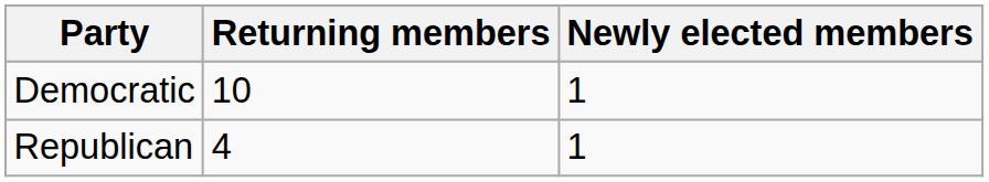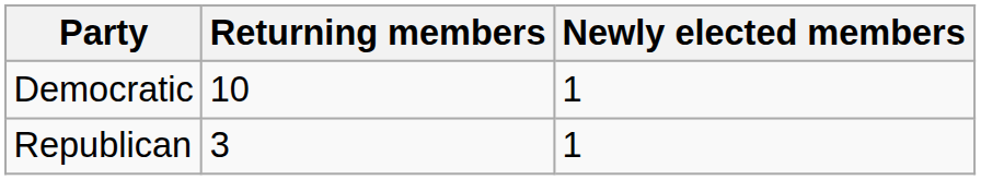Republican | Returning members: 4 -> 3
